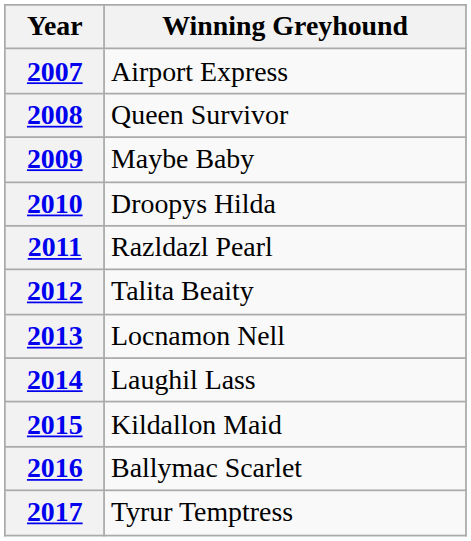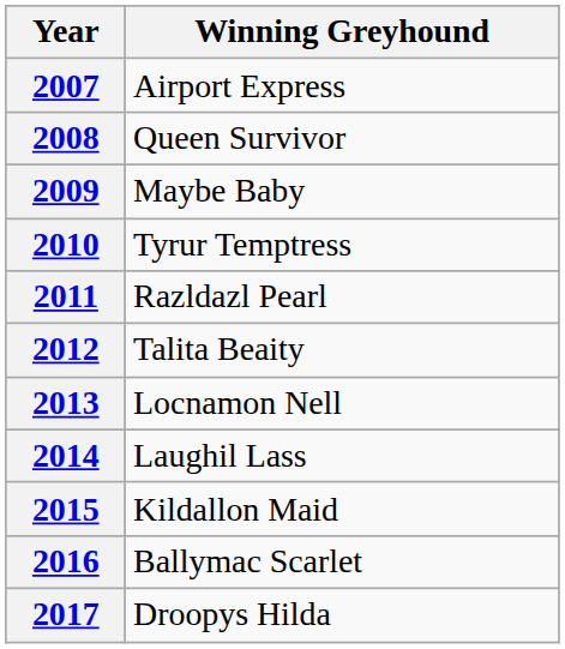2010 | Winning Greyhound: Droopys Hilda -> Tyrur Temptress
2017 | Winning Greyhound: Tyrur Temptress -> Droopys Hilda
